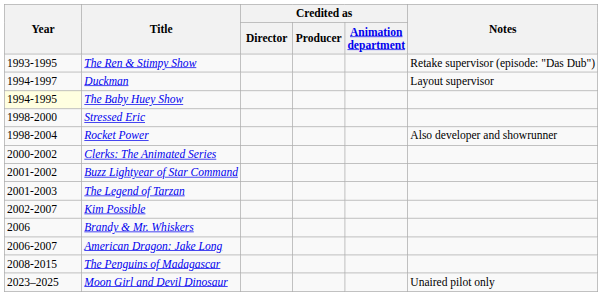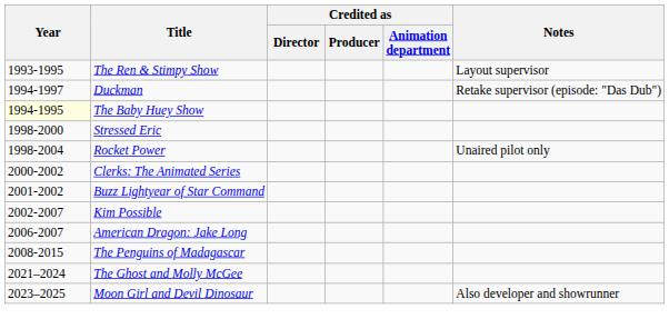The Ren & Stimpy Show | Notes: Retake supervisor (episode: "Das Dub") -> Layout supervisor
Duckman | Notes: Layout supervisor -> Retake supervisor (episode: "Das Dub")
Rocket Power | Notes: Also developer and showrunner -> Unaired pilot only
- row: 2001-2003 | The Legend of Tarzan
- row: 2006 | Brandy & Mr. Whiskers
+ row: 2021–2024 | The Ghost and Molly McGee
Moon Girl and Devil Dinosaur | Notes: Unaired pilot only -> Also developer and showrunner
